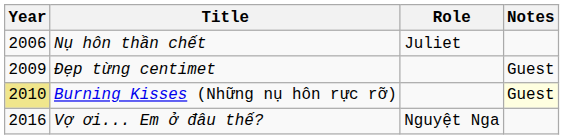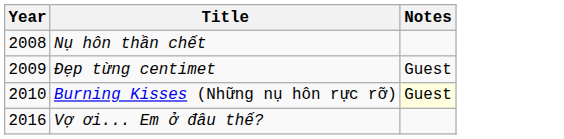- column: Role | Juliet | Nguyệt Nga
Nụ hôn thần chết | Year: 2006 -> 2008
Burning Kisses (Những nụ hôn rực rỡ) | Year: khaki background -> no background
